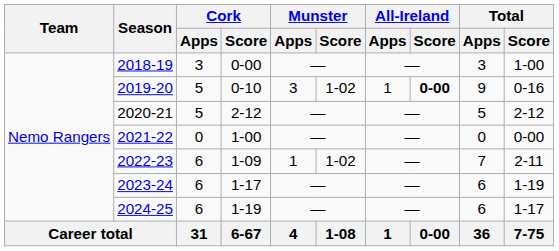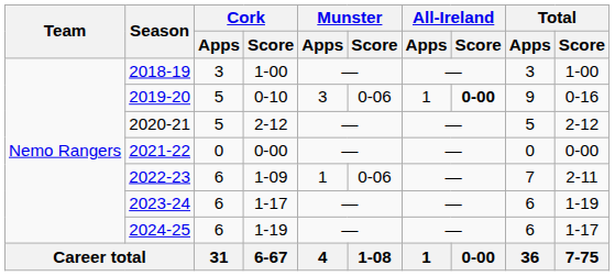2018-19 | Cork / Score: 0-00 -> 1-00
2019-20 | Munster / Score: 1-02 -> 0-06
2021-22 | Cork / Score: 1-00 -> 0-00
2022-23 | Munster / Score: 1-02 -> 0-06
